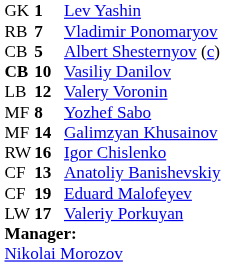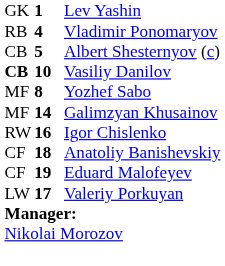Vladimir Ponomaryov | column 2: 7 -> 4
- row: LB | 12 | Valery Voronin
Anatoliy Banishevskiy | column 2: 13 -> 18
